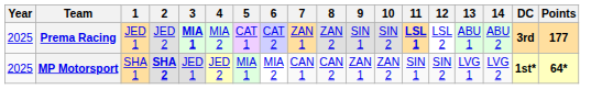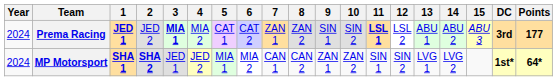+ column: 15 | ABU 3
Prema Racing | Year: 2025 -> 2024
Prema Racing | 1: normal -> bold
MP Motorsport | Year: 2025 -> 2024
MP Motorsport | 1: normal -> bold
